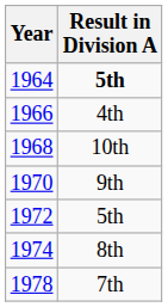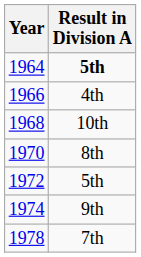1970 | Result in Division A: 9th -> 8th
1974 | Result in Division A: 8th -> 9th
